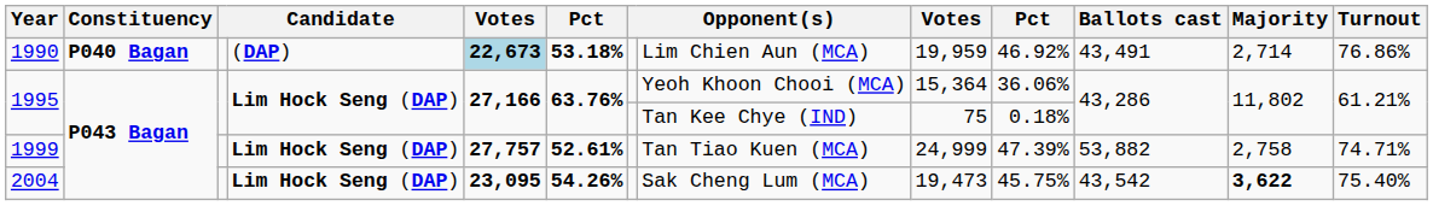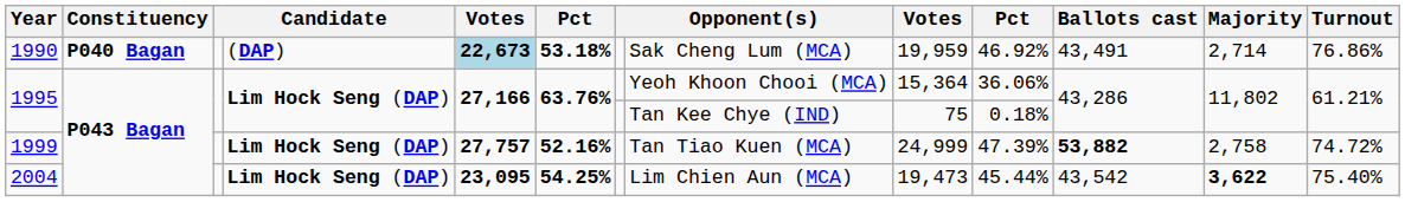1990 | column 8: Lim Chien Aun (MCA) -> Sak Cheng Lum (MCA)
1999 | column 6: 52.61% -> 52.16%
1999 | Ballots cast: normal -> bold
1999 | Turnout: 74.71% -> 74.72%
2004 | column 6: 54.26% -> 54.25%
2004 | column 8: Sak Cheng Lum (MCA) -> Lim Chien Aun (MCA)
2004 | column 10: 45.75% -> 45.44%
